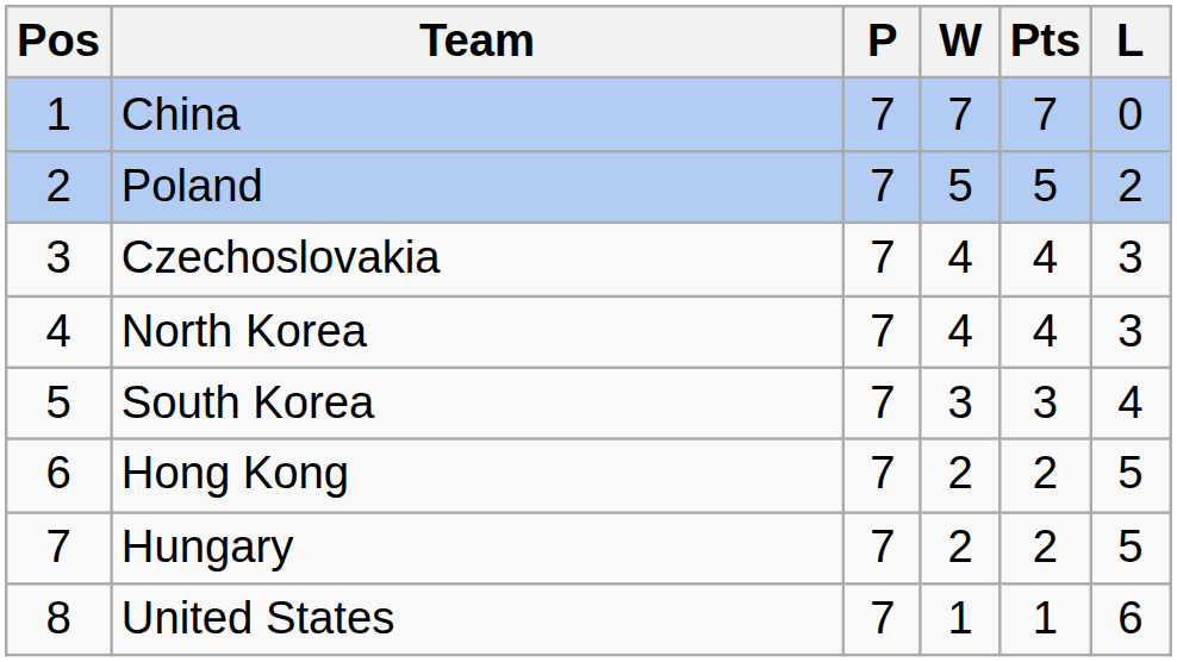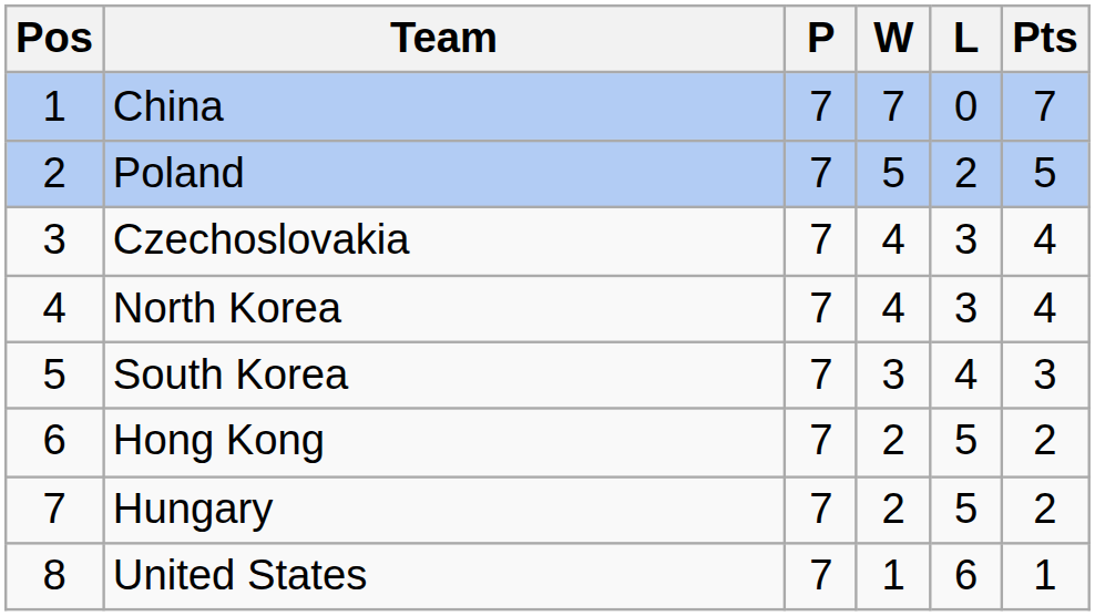columns swapped: L <-> Pts
